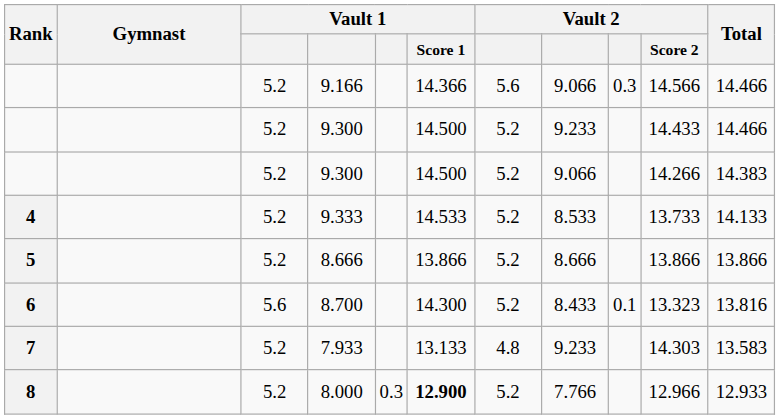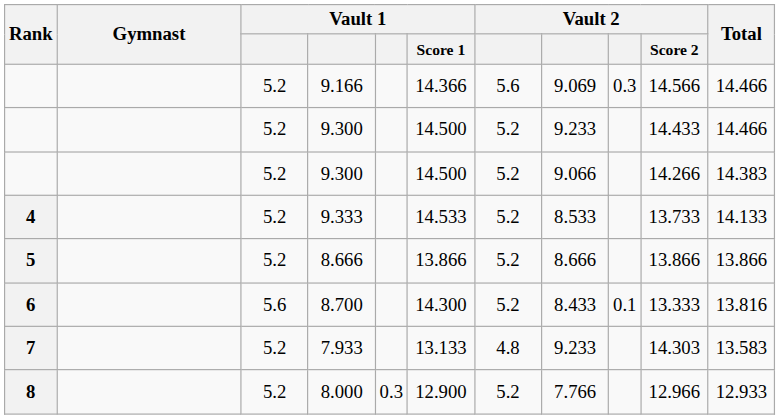9.166 | column 8: 9.066 -> 9.069
8.700 | Vault 2 / Score 2: 13.323 -> 13.333
8.000 | Vault 1 / Score 1: bold -> normal
